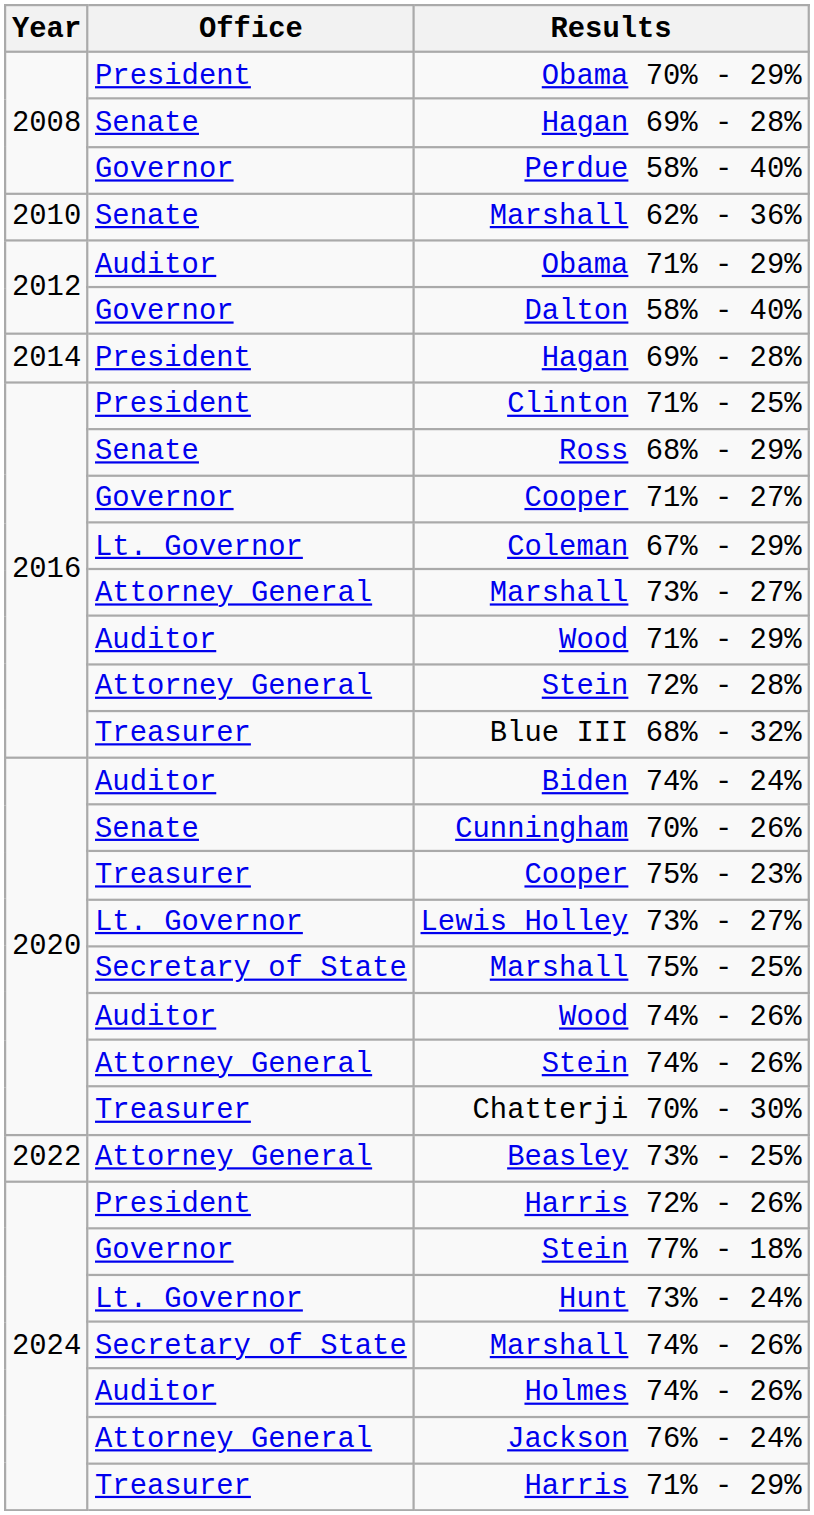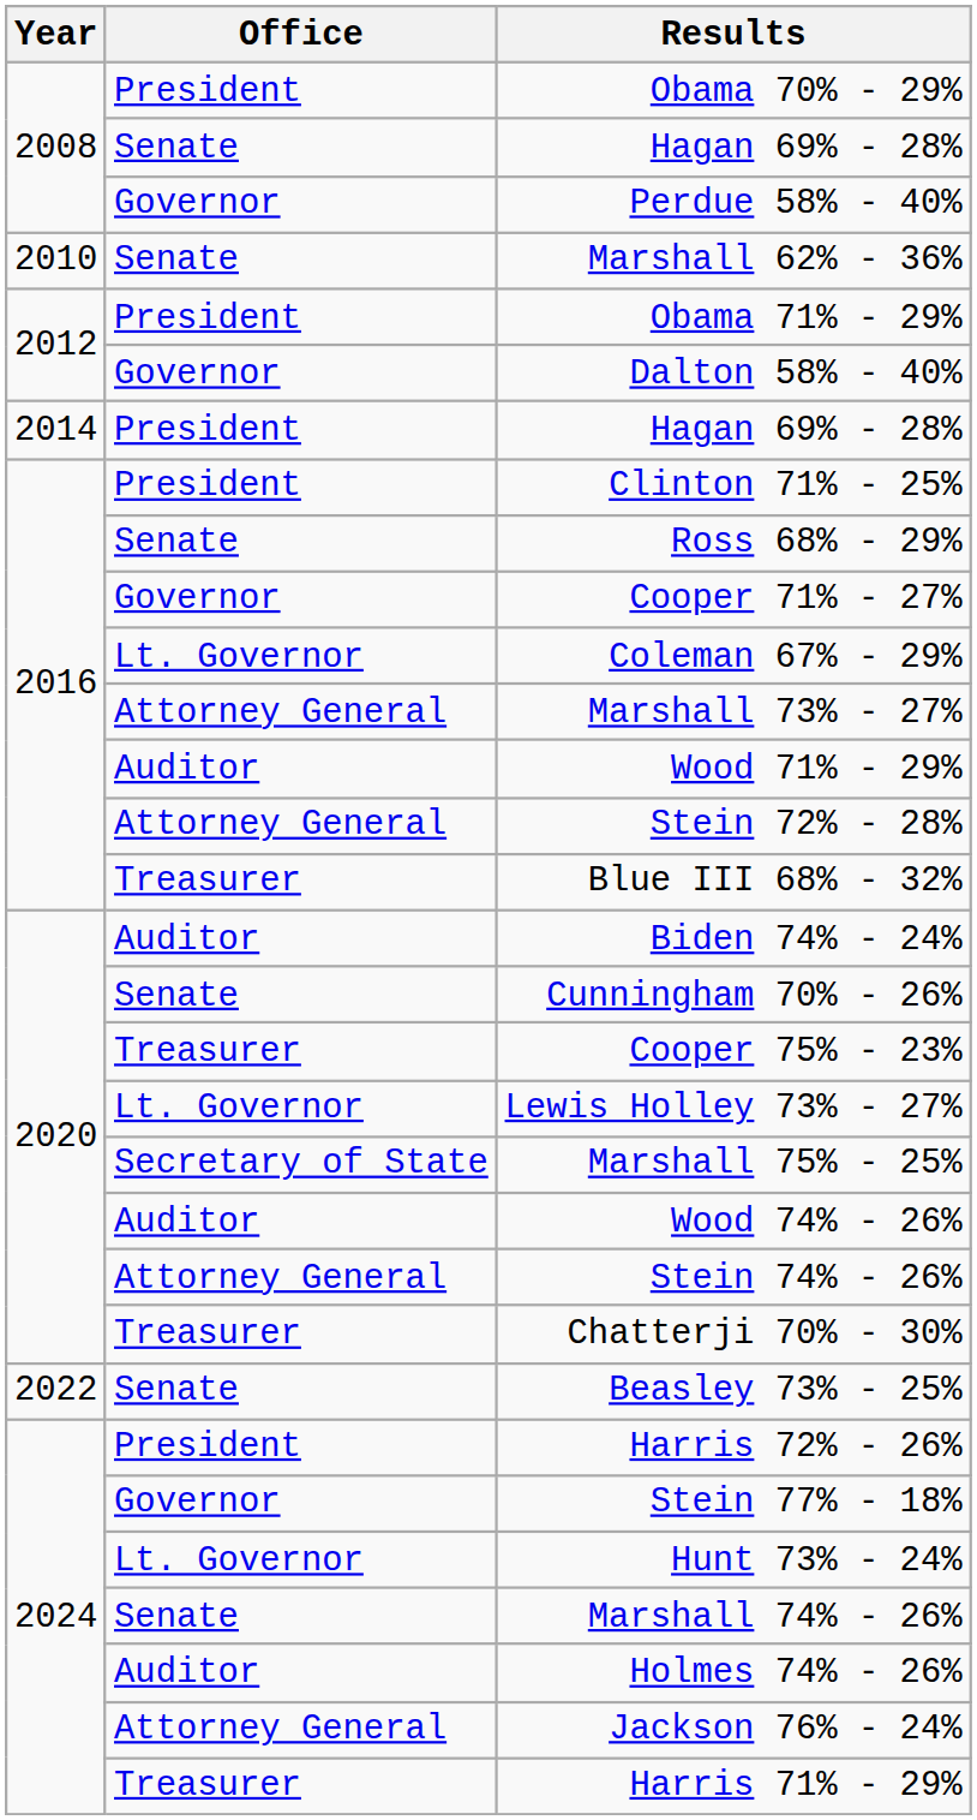Obama 71% - 29% | Office: Auditor -> President
Beasley 73% - 25% | Office: Attorney General -> Senate
Marshall 74% - 26% | Office: Secretary of State -> Senate
